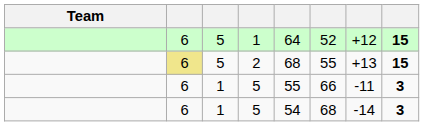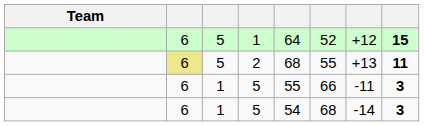2 | column 8: 15 -> 11
